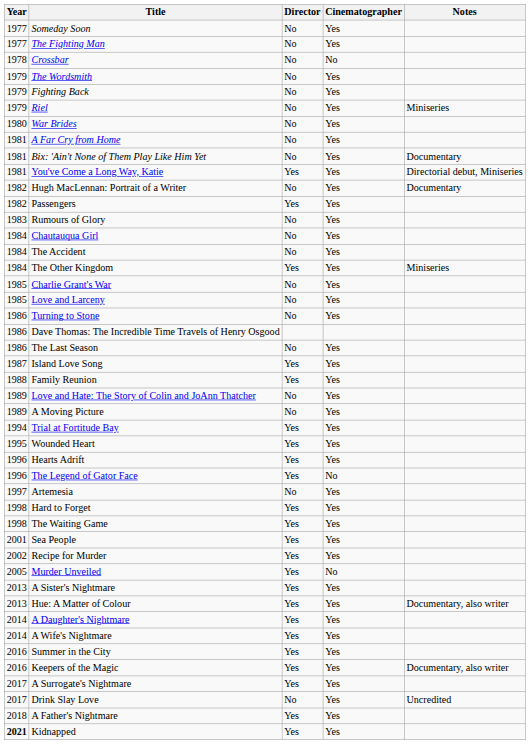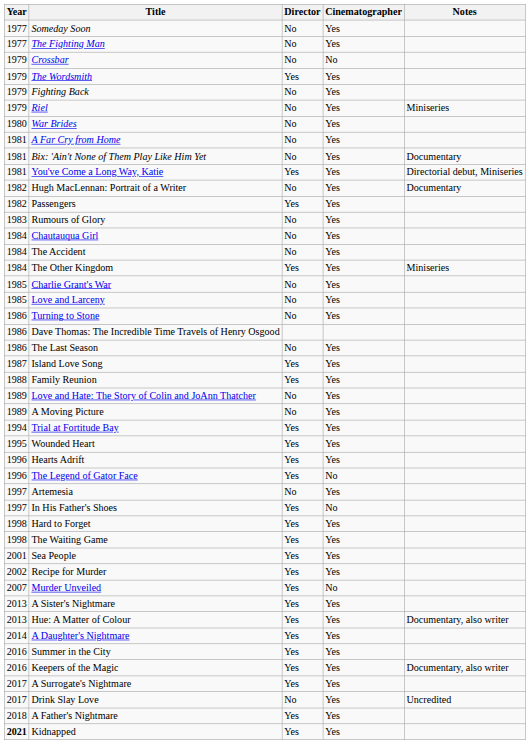Crossbar | Year: 1978 -> 1979
The Wordsmith | Director: No -> Yes
+ row: 1997 | In His Father's Shoes | Yes | No
Murder Unveiled | Year: 2005 -> 2007
- row: 2014 | A Wife's Nightmare | Yes | Yes
